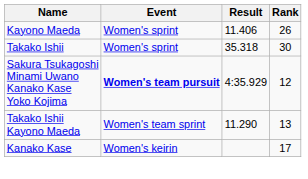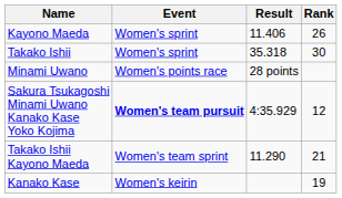+ row: Minami Uwano | Women's points race | 28 points
Takako Ishii Kayono Maeda | Rank: 13 -> 21
Kanako Kase | Rank: 17 -> 19
